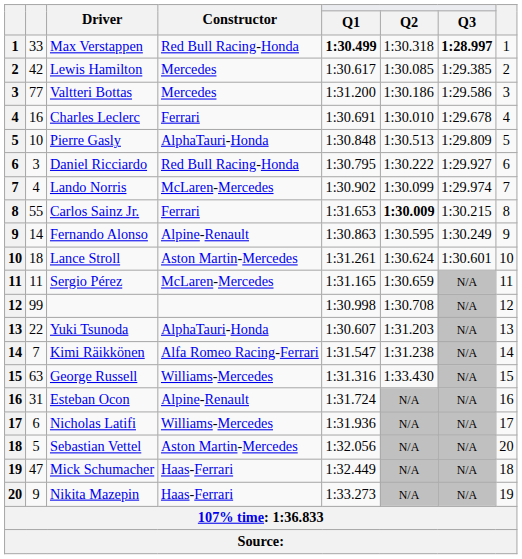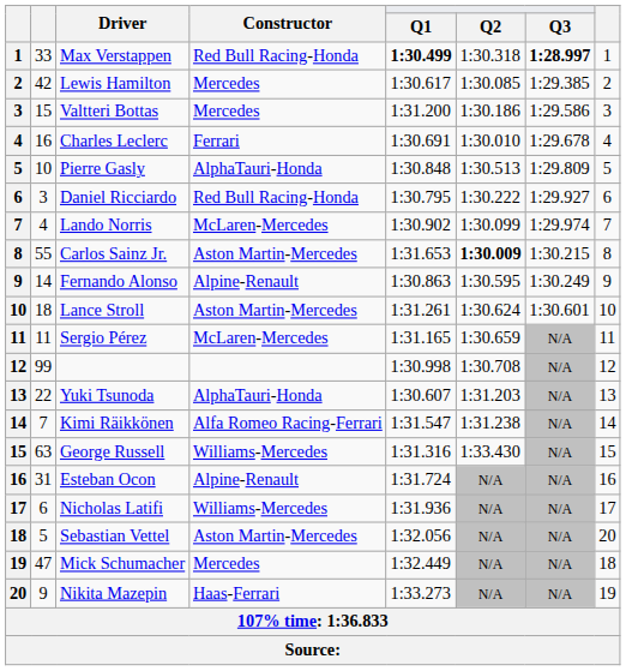Valtteri Bottas | column 2: 77 -> 15
Carlos Sainz Jr. | Constructor: Ferrari -> Aston Martin-Mercedes
Mick Schumacher | Constructor: Haas-Ferrari -> Mercedes
